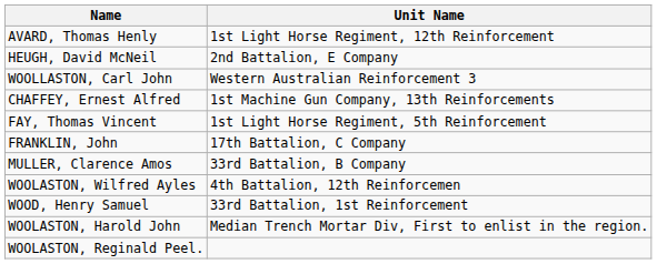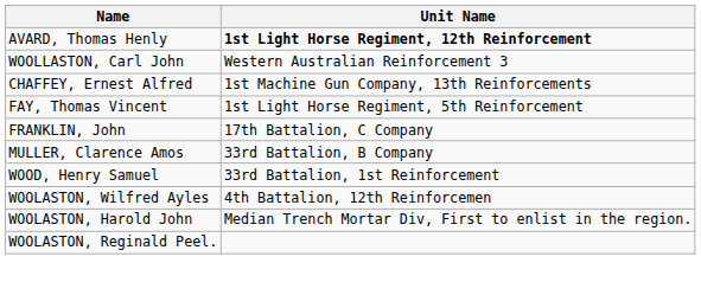AVARD, Thomas Henly | Unit Name: normal -> bold
- row: HEUGH, David McNeil | 2nd Battalion, E Company
rows swapped: WOOD, Henry Samuel <-> WOOLASTON, Wilfred Ayles
